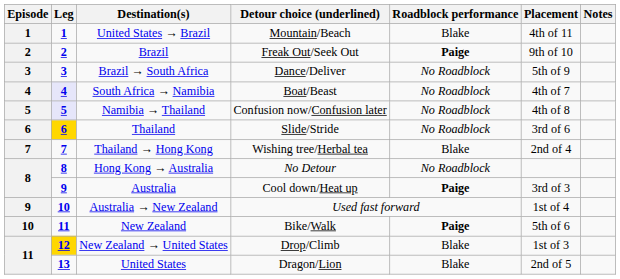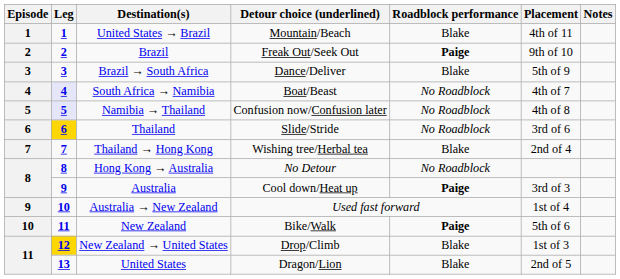Brazil → South Africa | Roadblock performance: No Roadblock -> Blake
